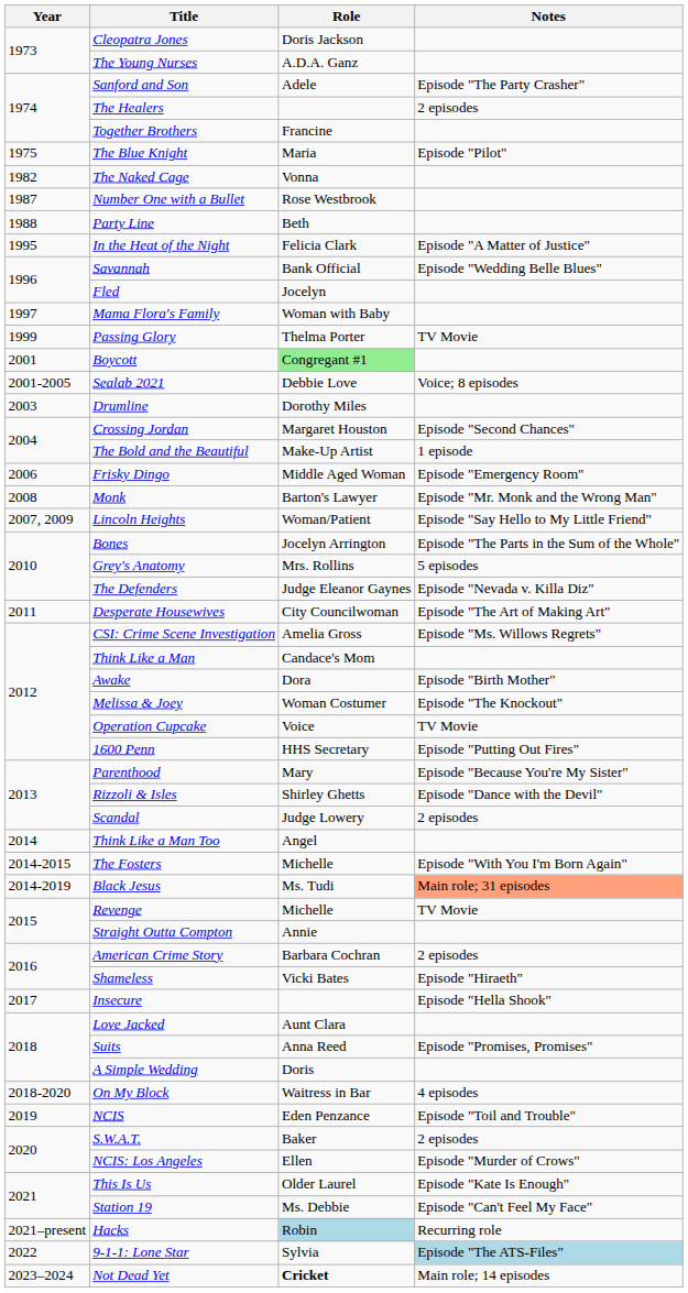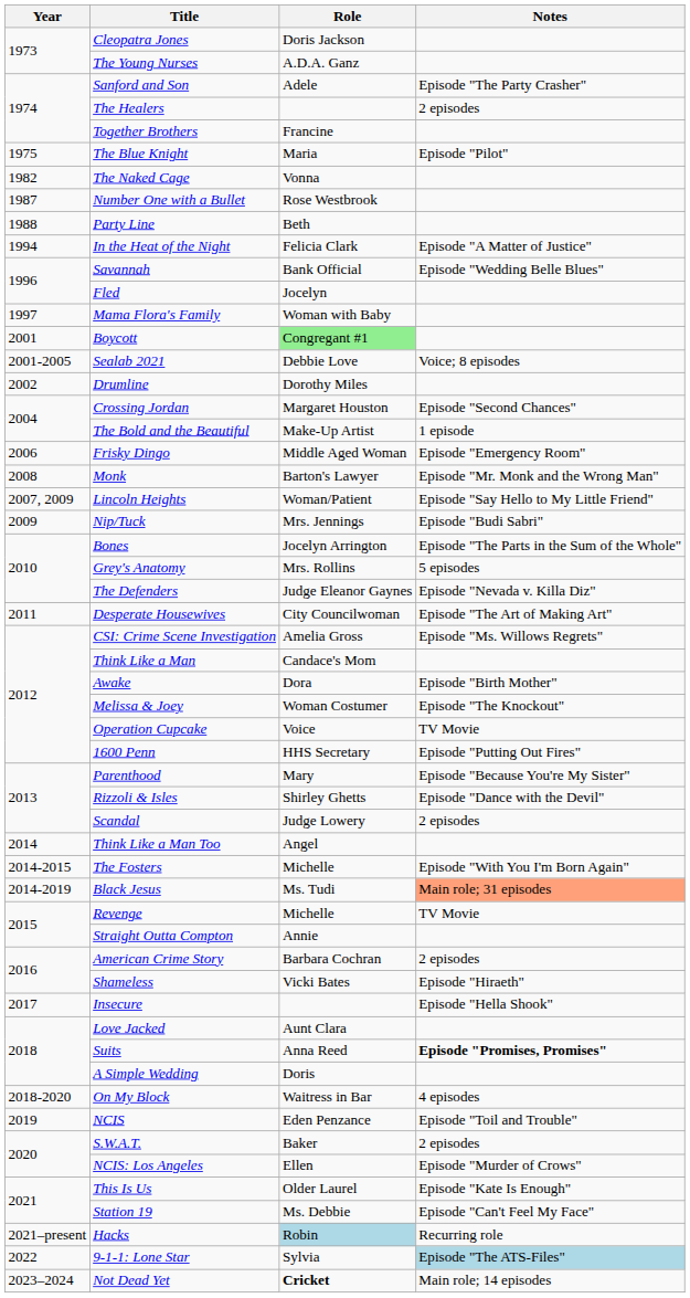In the Heat of the Night | Year: 1995 -> 1994
- row: 1999 | Passing Glory | Thelma Porter | TV Movie
Drumline | Year: 2003 -> 2002
+ row: 2009 | Nip/Tuck | Mrs. Jennings | Episode "Budi Sabri"
Suits | Notes: normal -> bold
